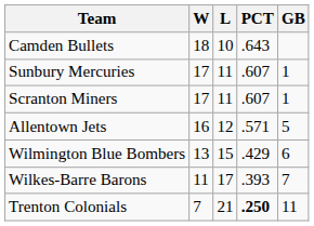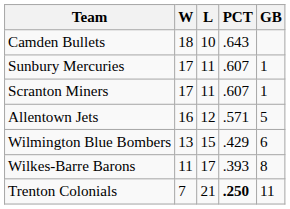Wilkes-Barre Barons | GB: 7 -> 8
